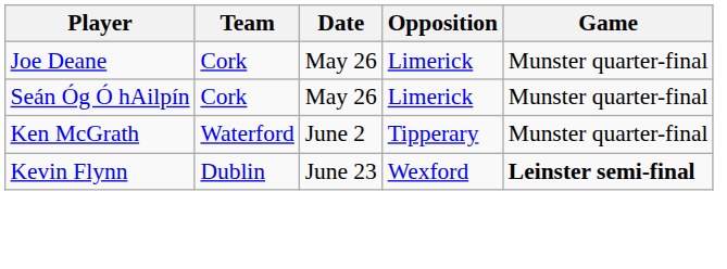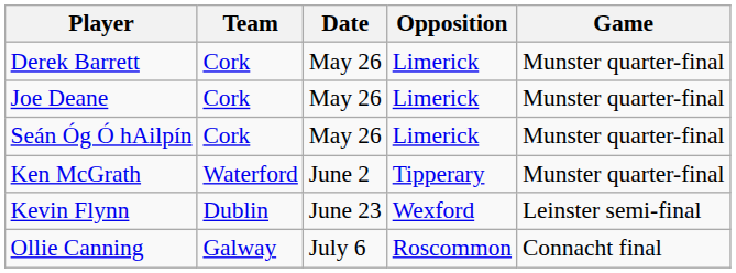+ row: Derek Barrett | Cork | May 26 | Limerick | Munster quarter-final
Kevin Flynn | Game: bold -> normal
+ row: Ollie Canning | Galway | July 6 | Roscommon | Connacht final
